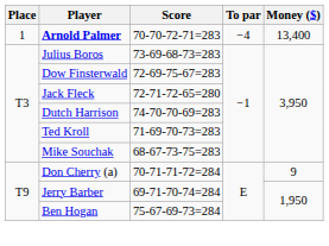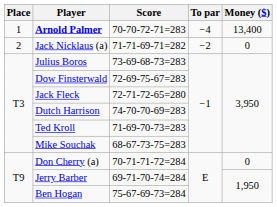+ row: 2 | Jack Nicklaus (a) | 71-71-69-71=282 | −2 | 0
Don Cherry (a) | Money ($): 9 -> 0
